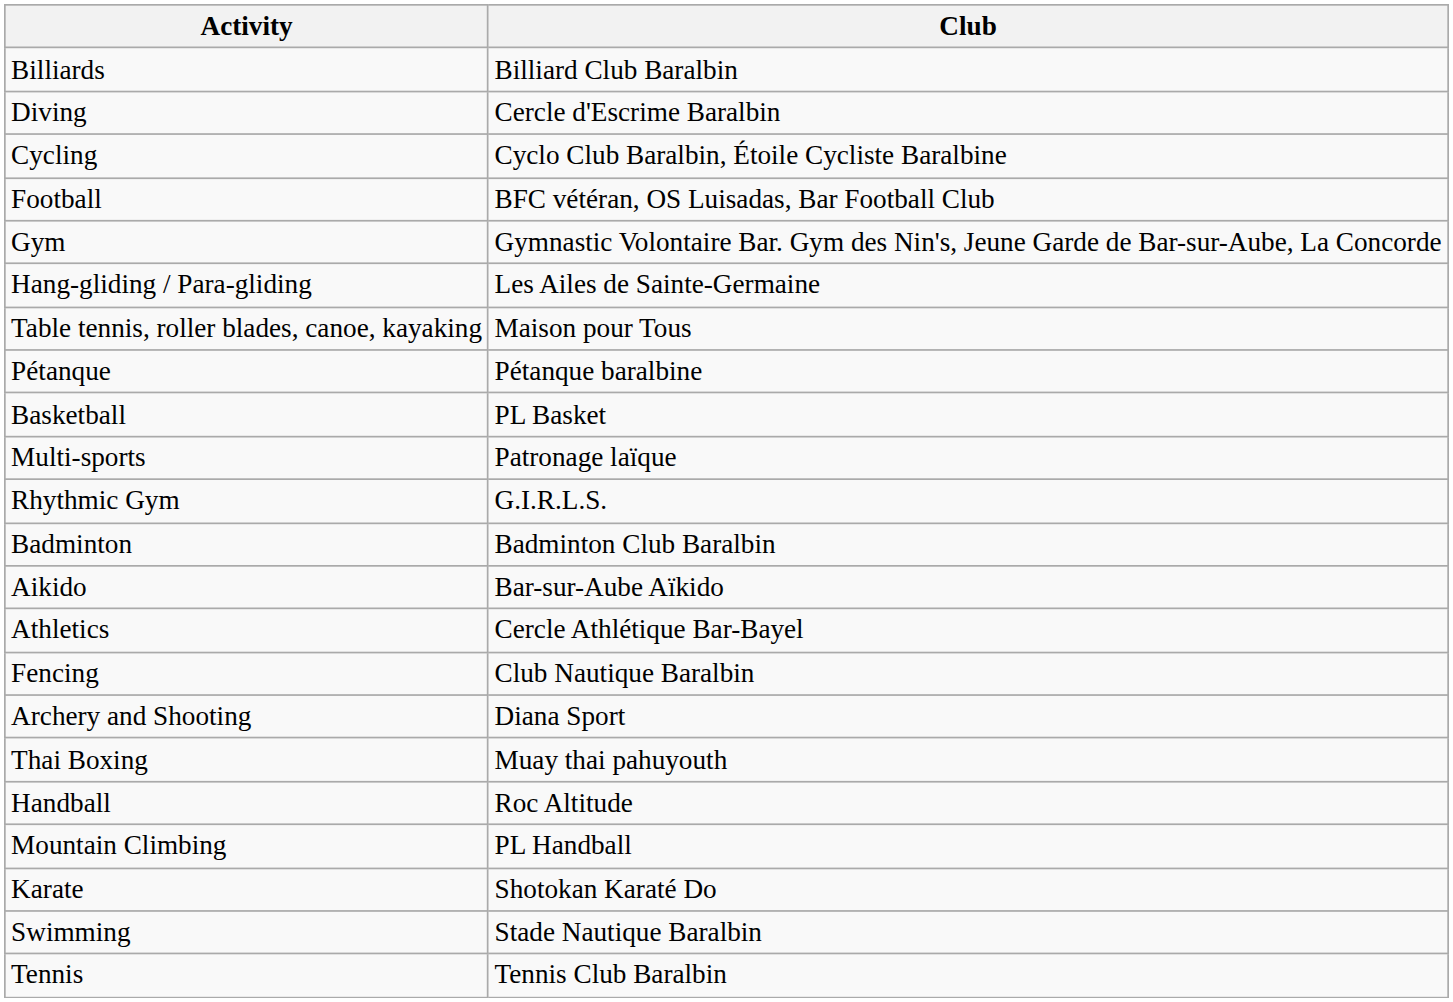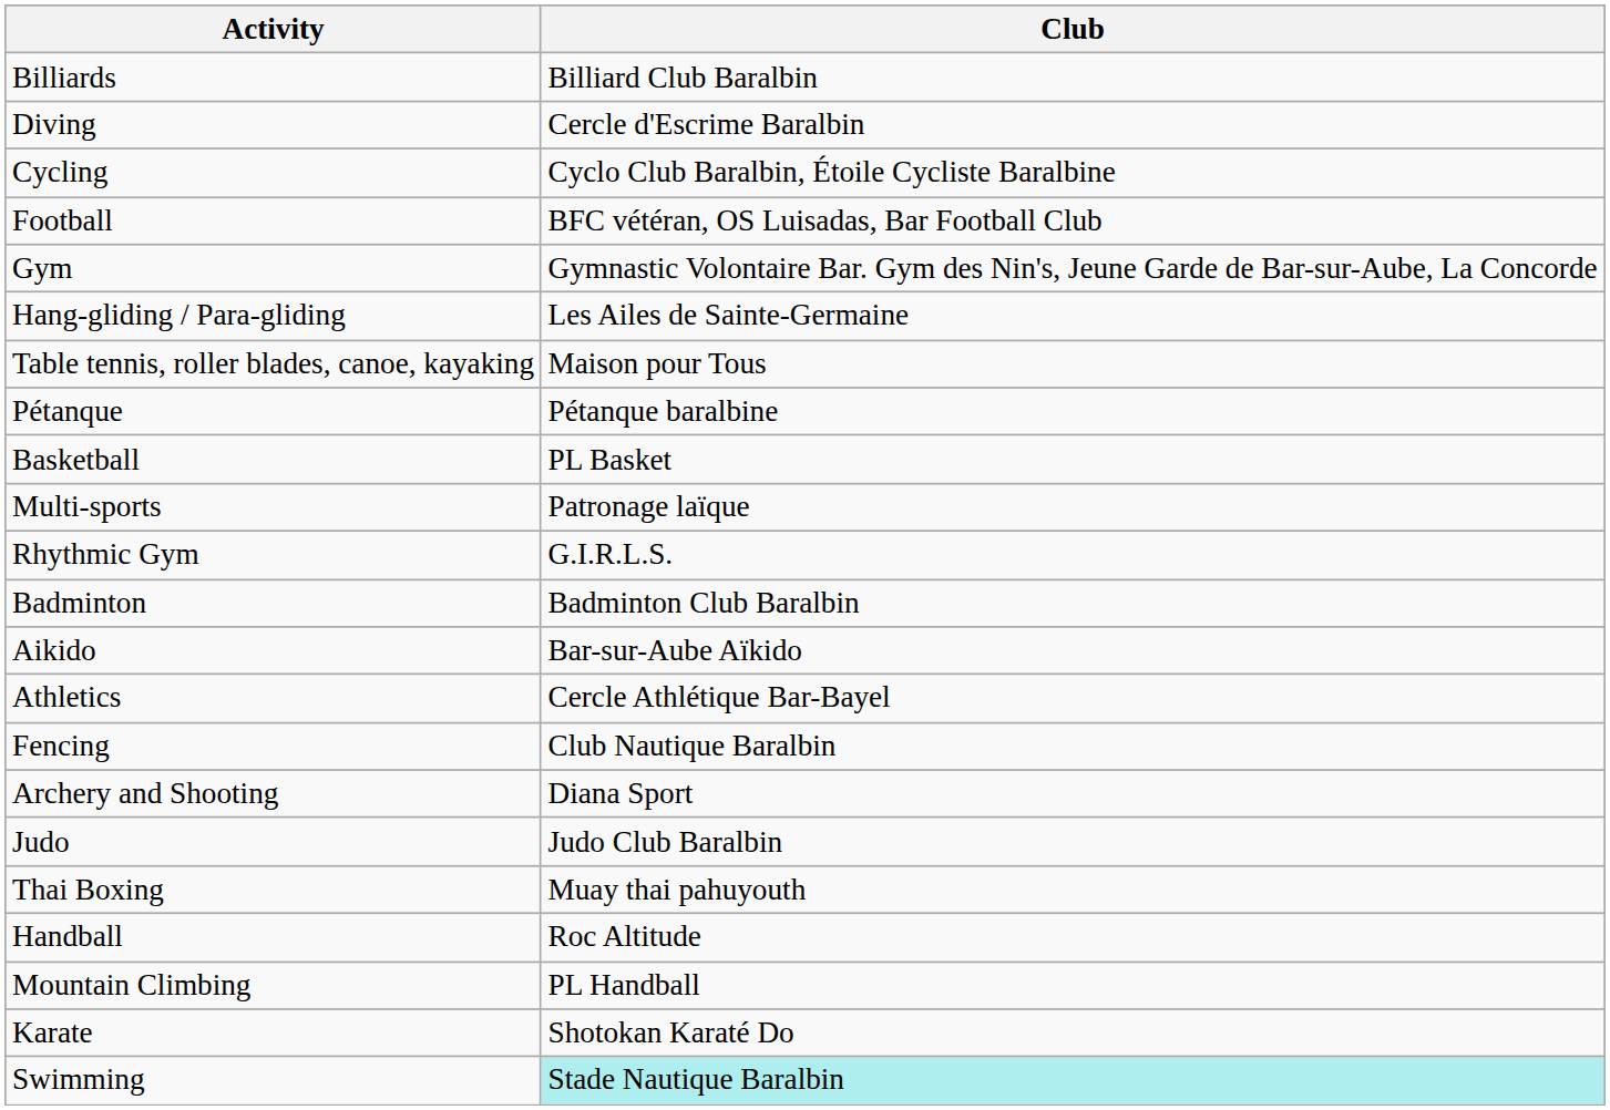+ row: Judo | Judo Club Baralbin
Swimming | Club: no background -> paleturquoise background
- row: Tennis | Tennis Club Baralbin
